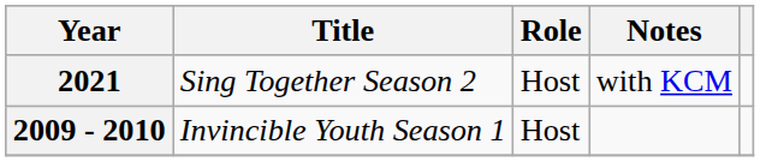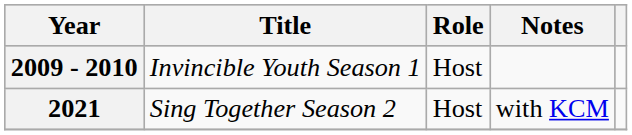rows swapped: 2009 - 2010 <-> 2021
